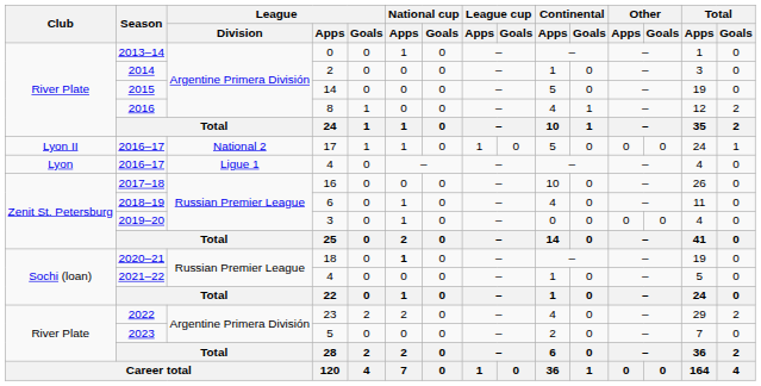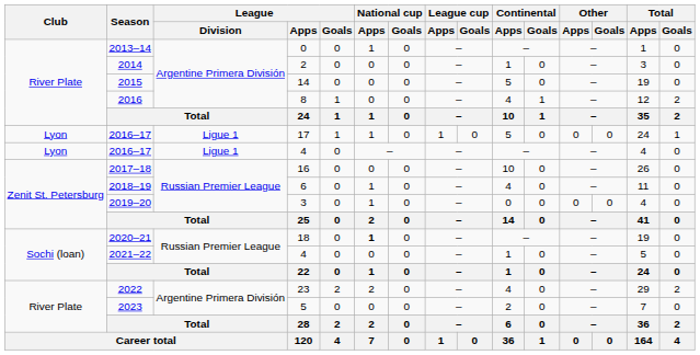2016–17 / 17 | Club: Lyon II -> Lyon
2016–17 / 17 | League / Division: National 2 -> Ligue 1
